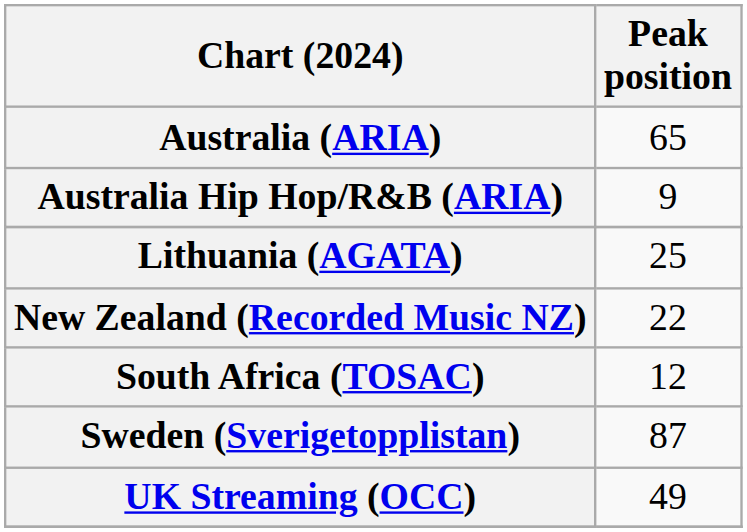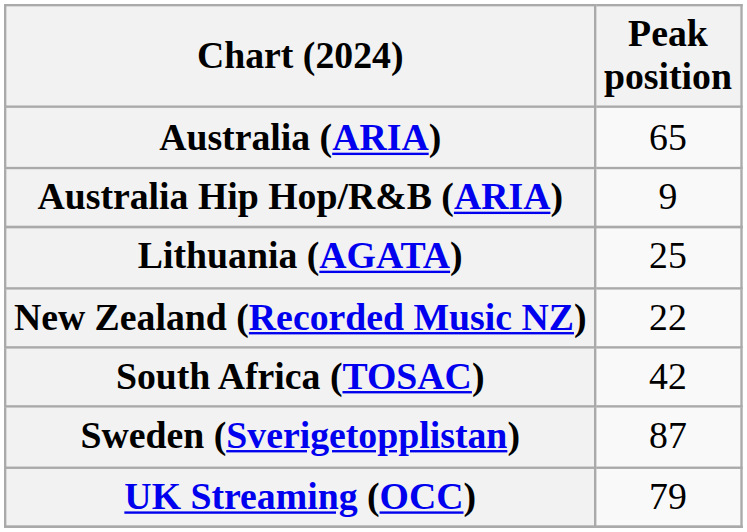South Africa (TOSAC) | Peak position: 12 -> 42
UK Streaming (OCC) | Peak position: 49 -> 79
